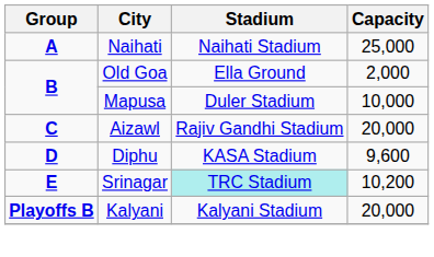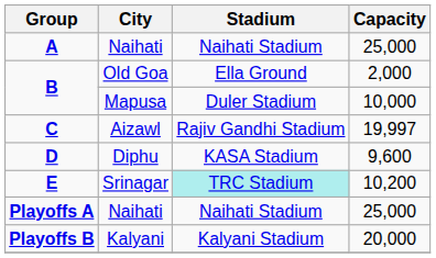C | Capacity: 20,000 -> 19,997
+ row: Playoffs A | Naihati | Naihati Stadium | 25,000
